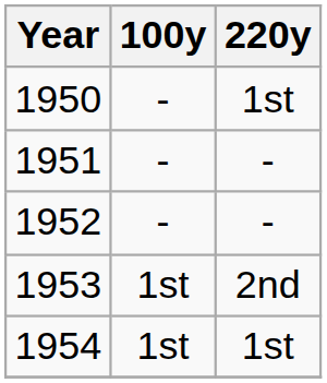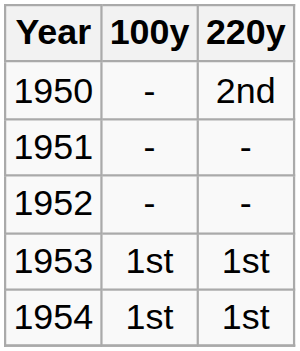1950 | 220y: 1st -> 2nd
1953 | 220y: 2nd -> 1st
